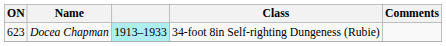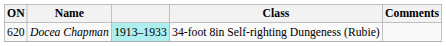Docea Chapman | ON: 623 -> 620
